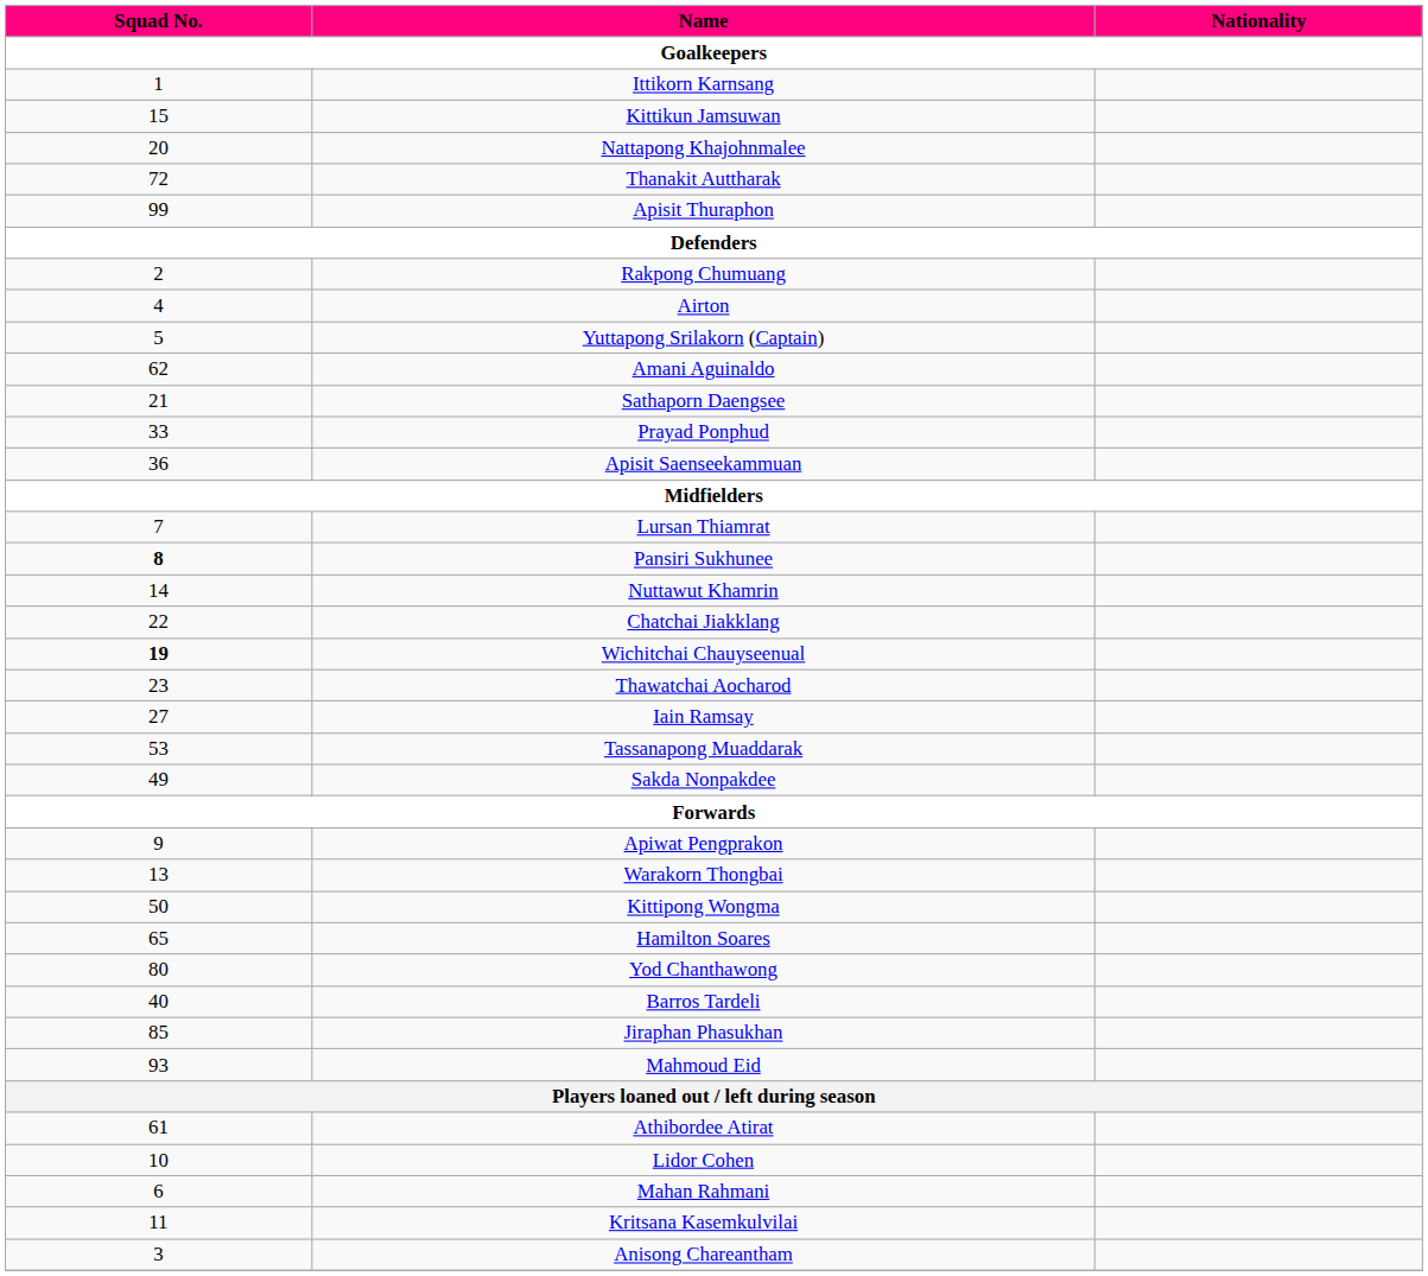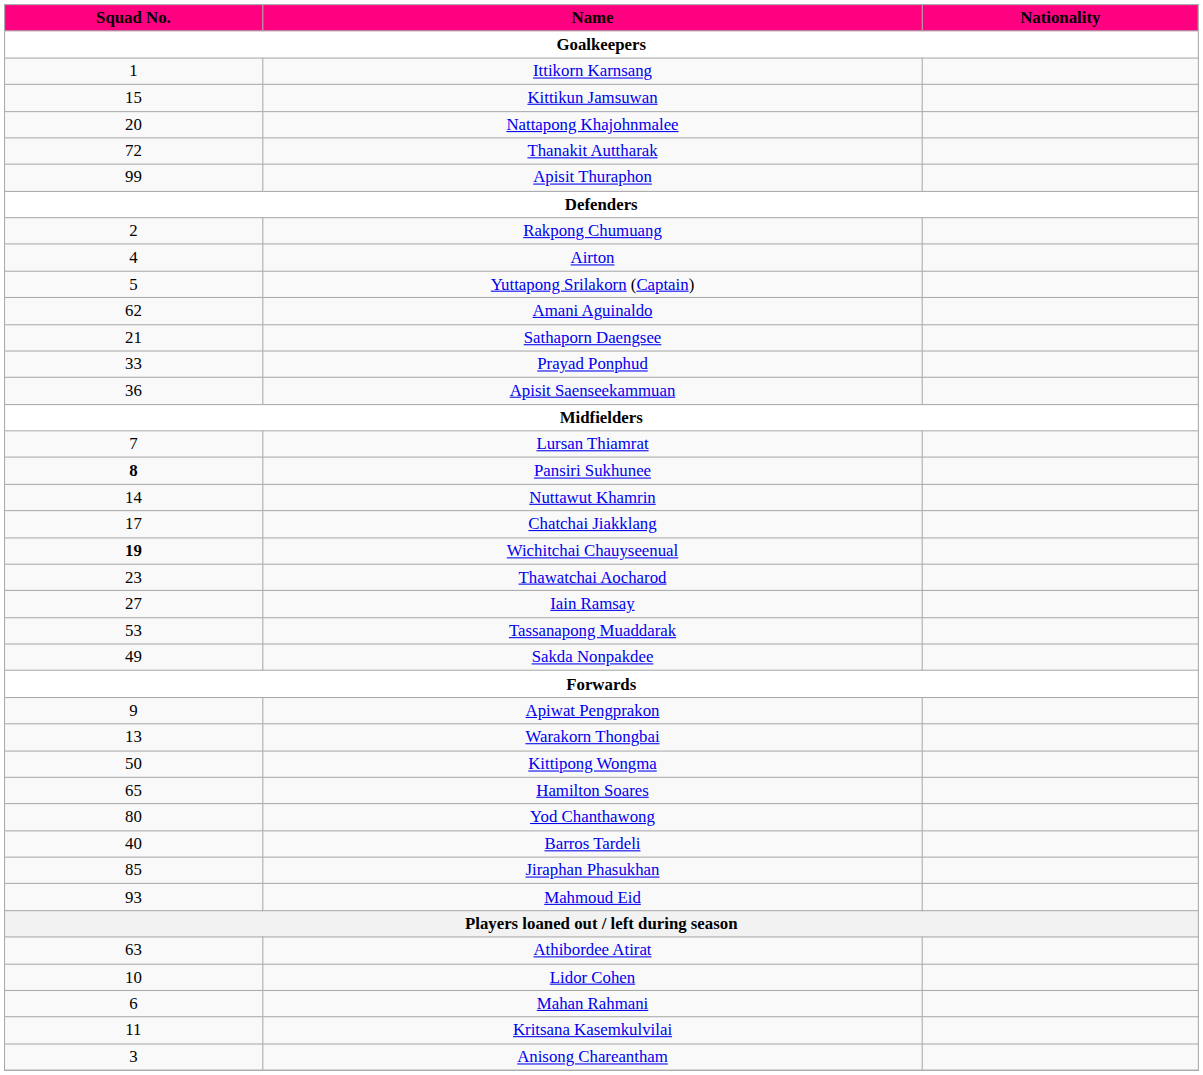Chatchai Jiakklang | Squad No.: 22 -> 17
Athibordee Atirat | Squad No.: 61 -> 63
